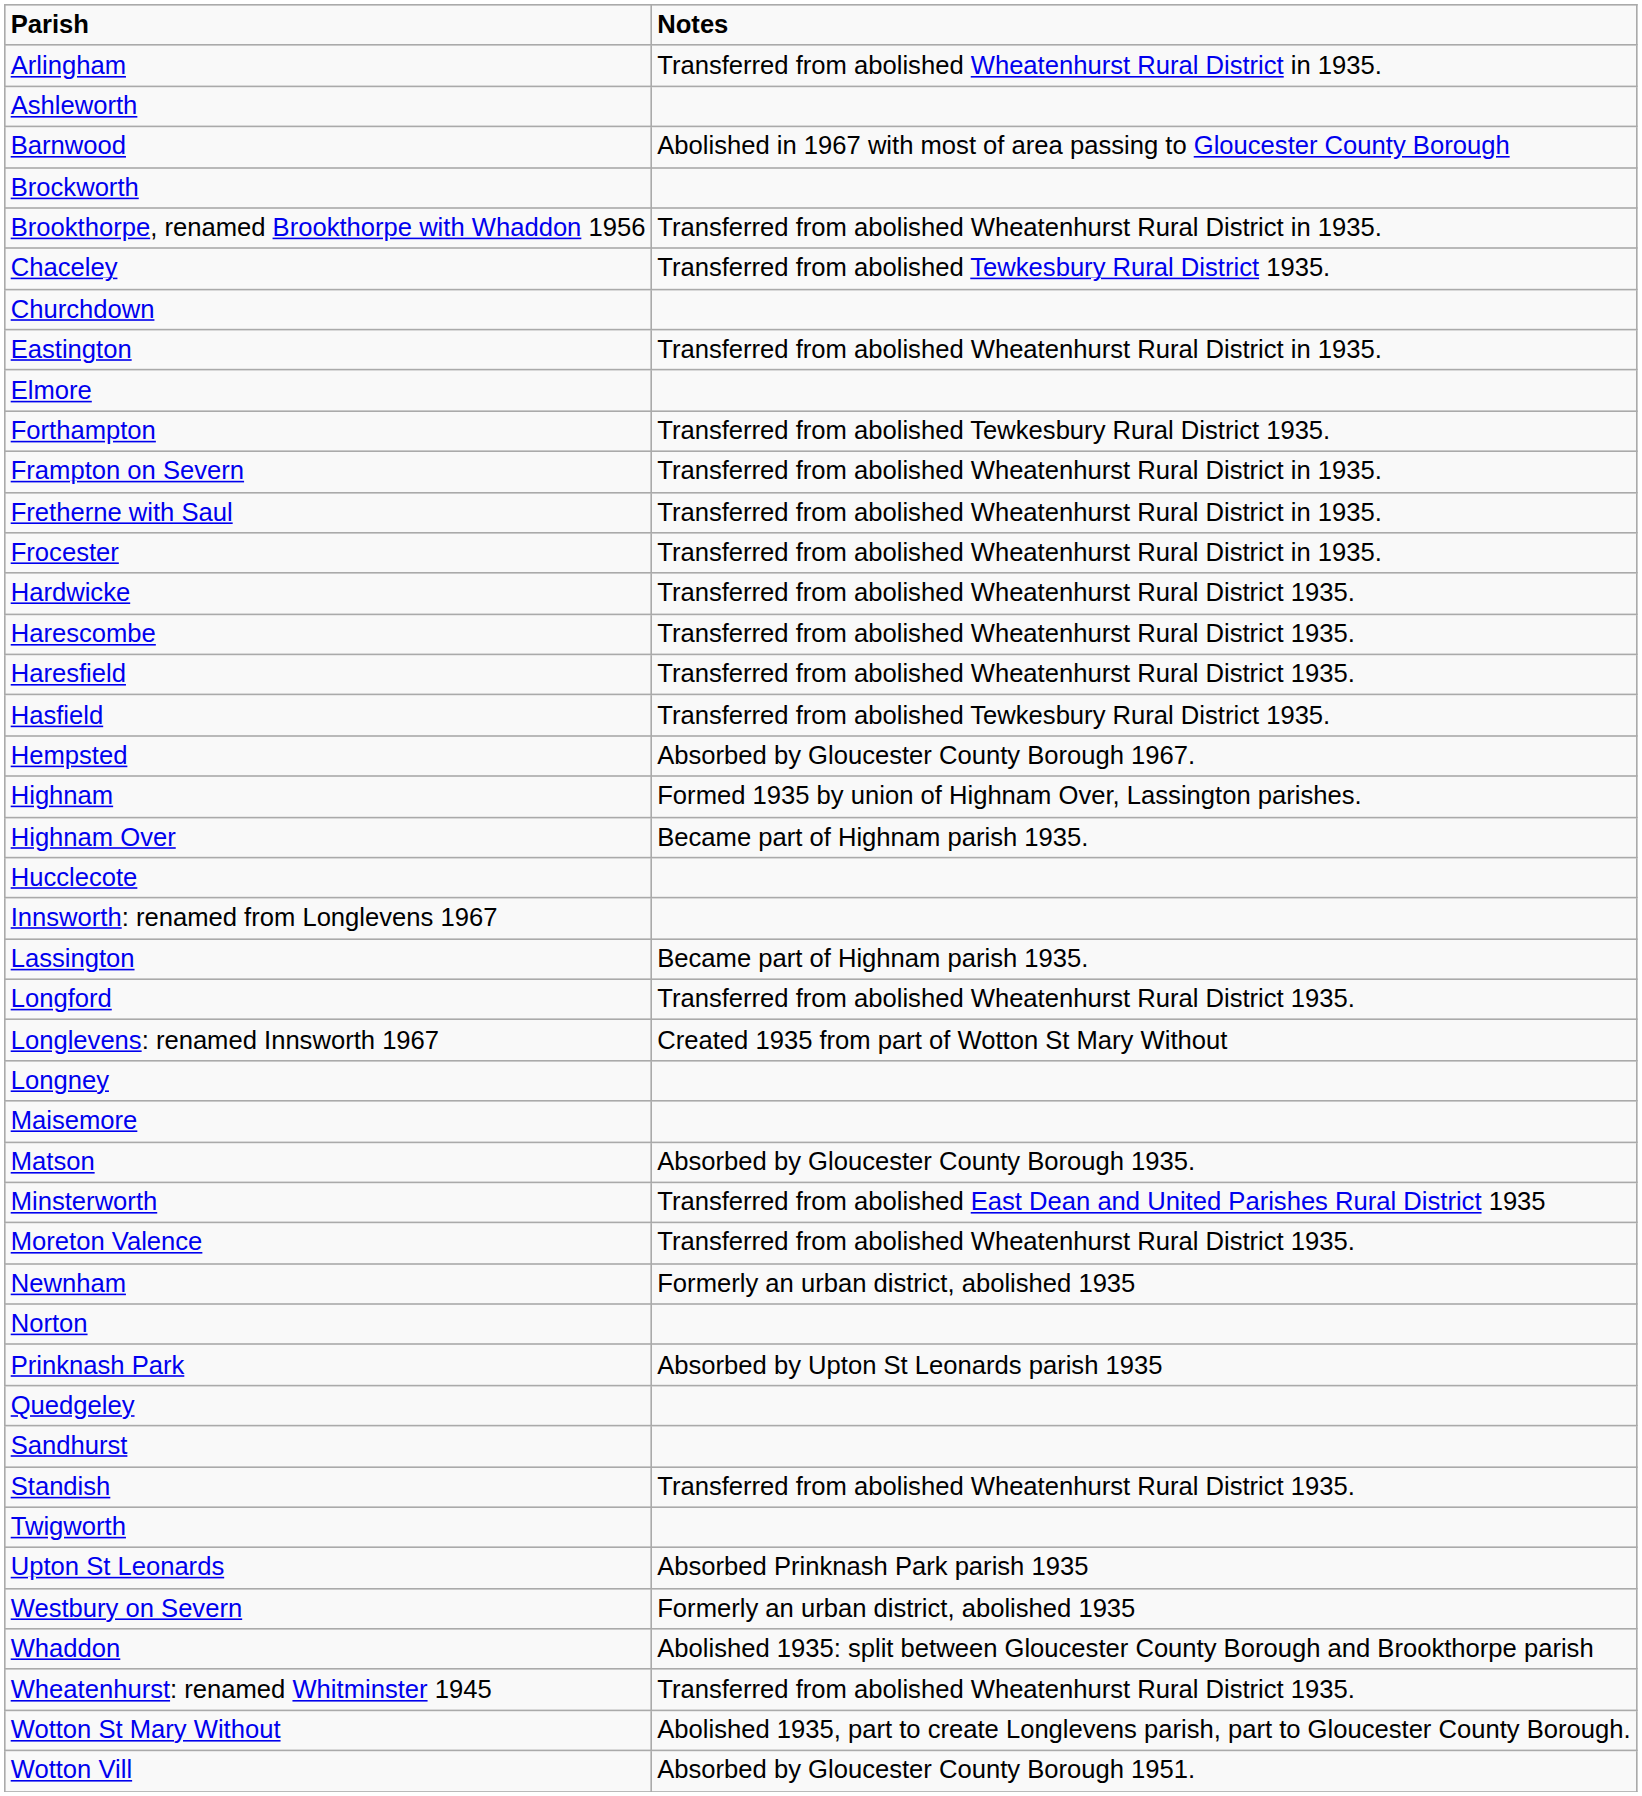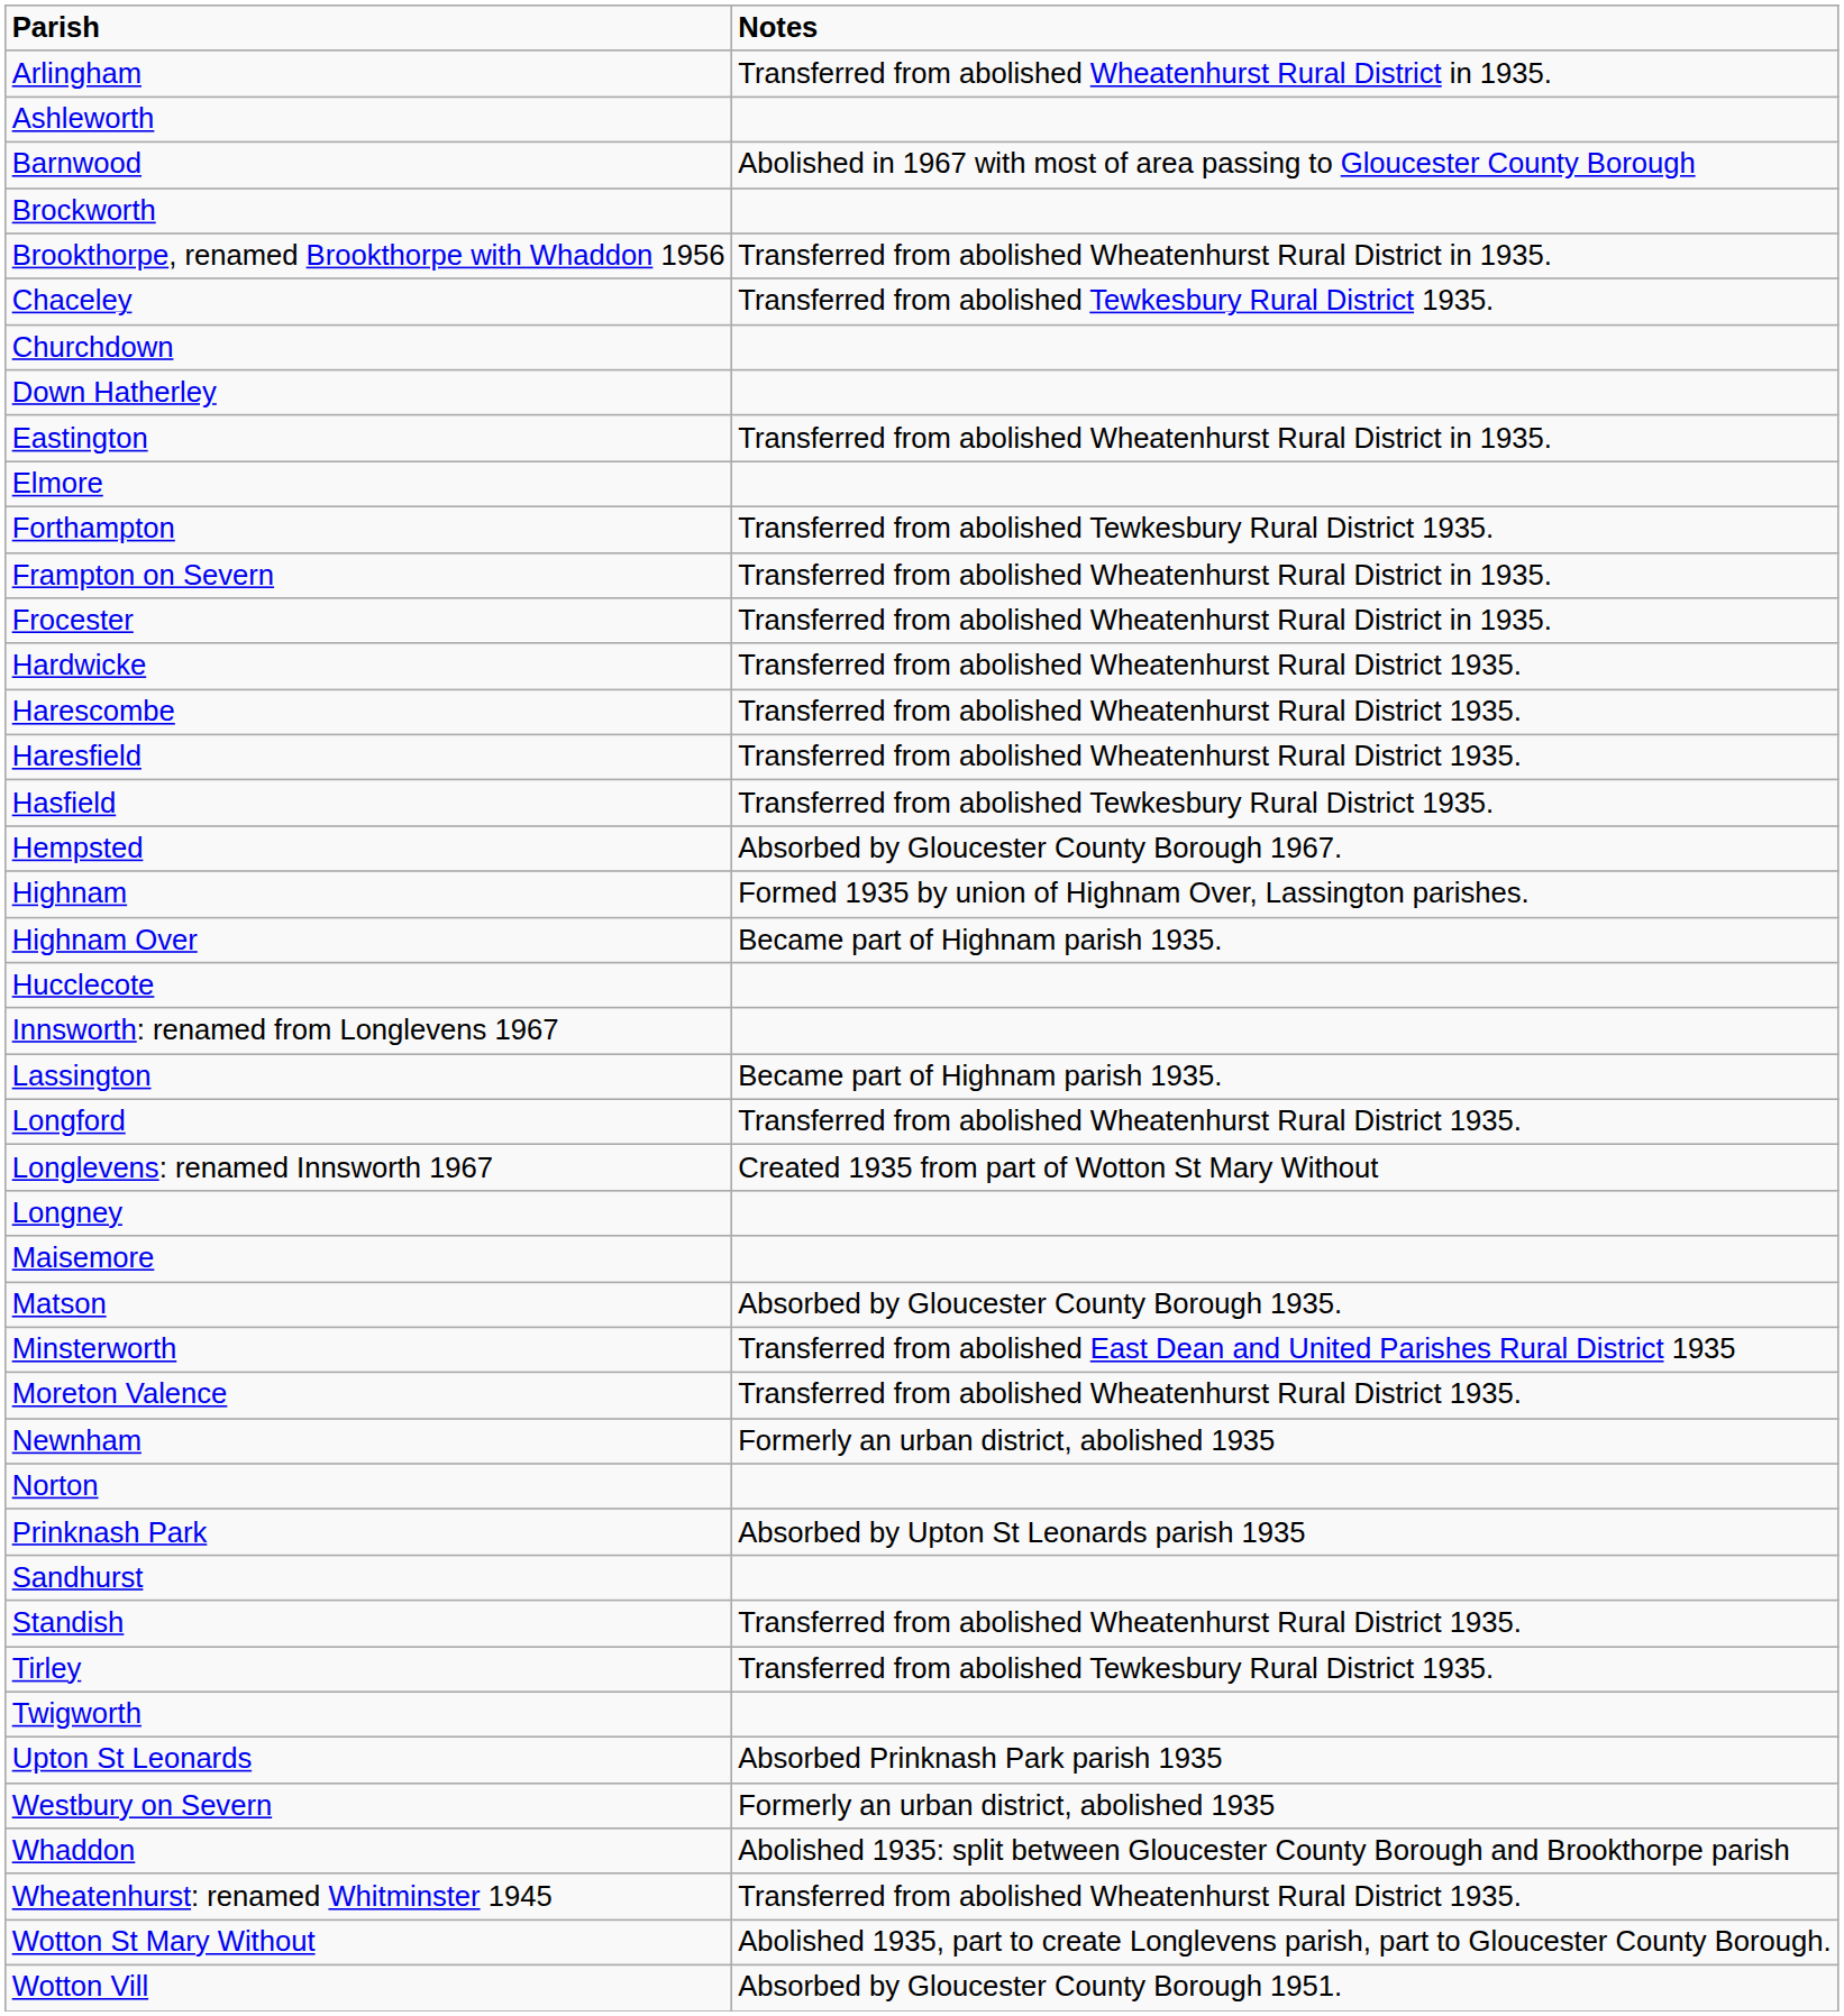+ row: Down Hatherley
- row: Fretherne with Saul | Transferred from abolished Wheatenhurst Rural District in 1935.
- row: Quedgeley
+ row: Tirley | Transferred from abolished Tewkesbury Rural District 1935.
